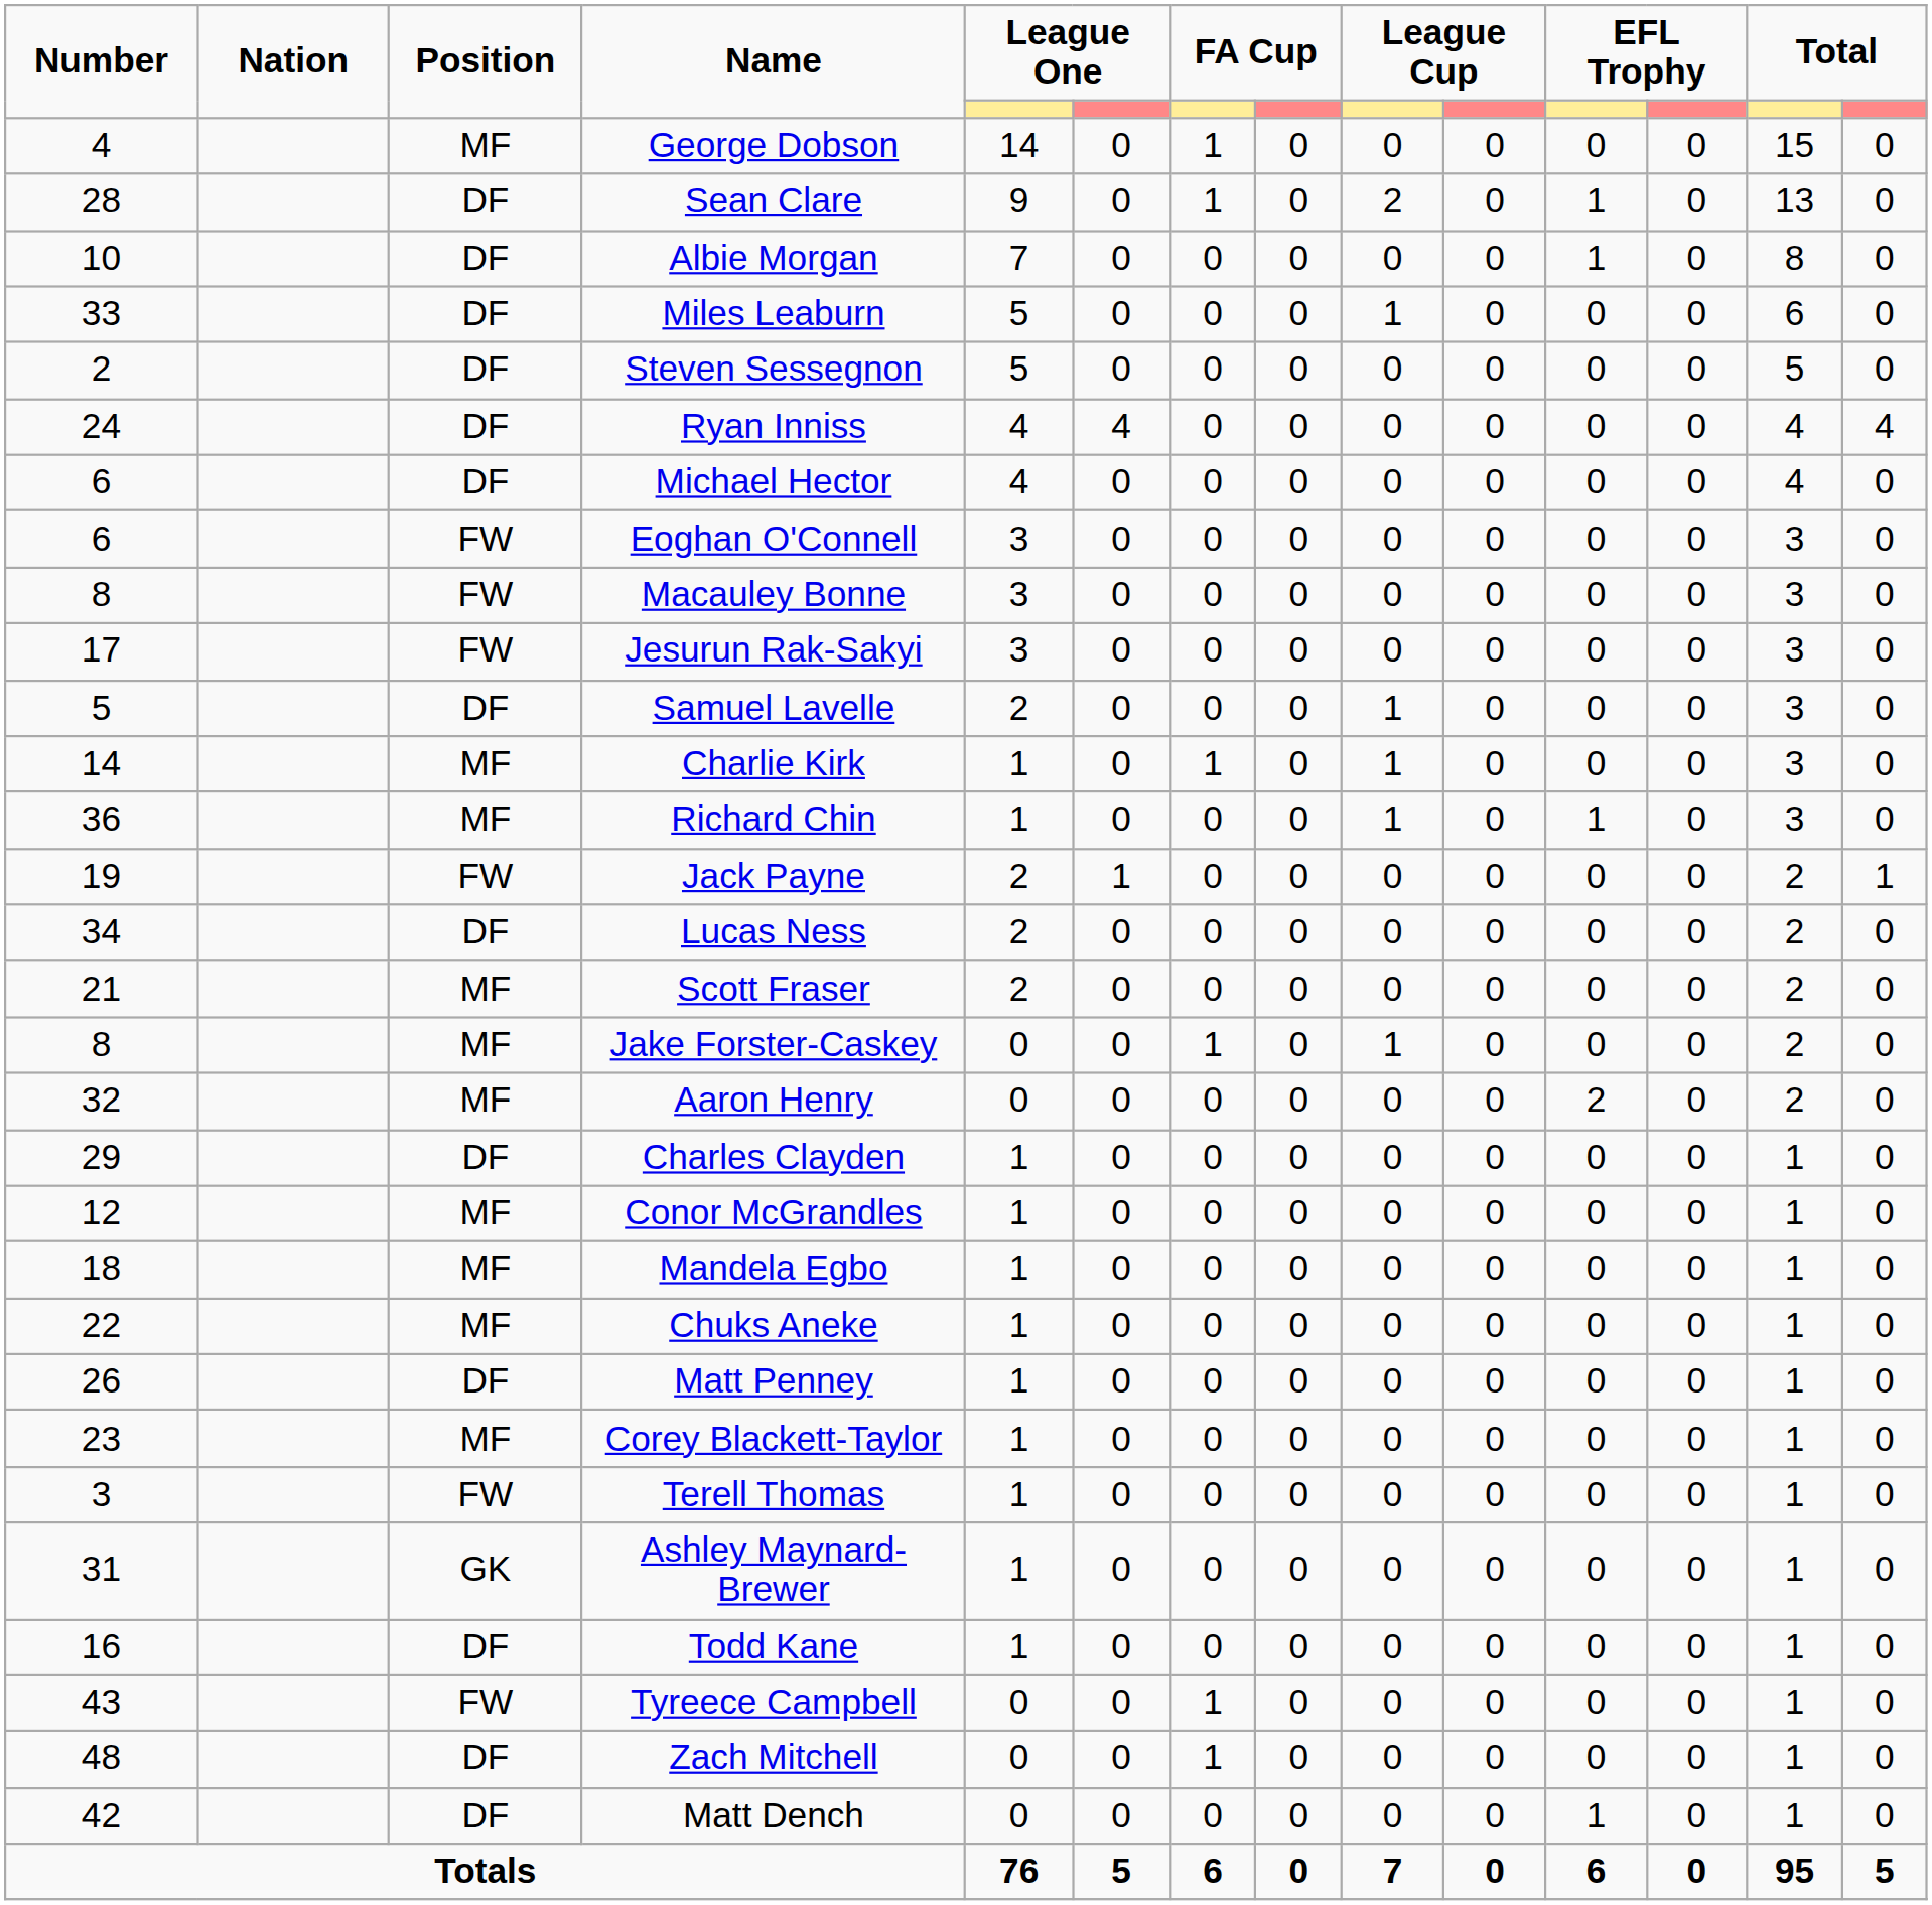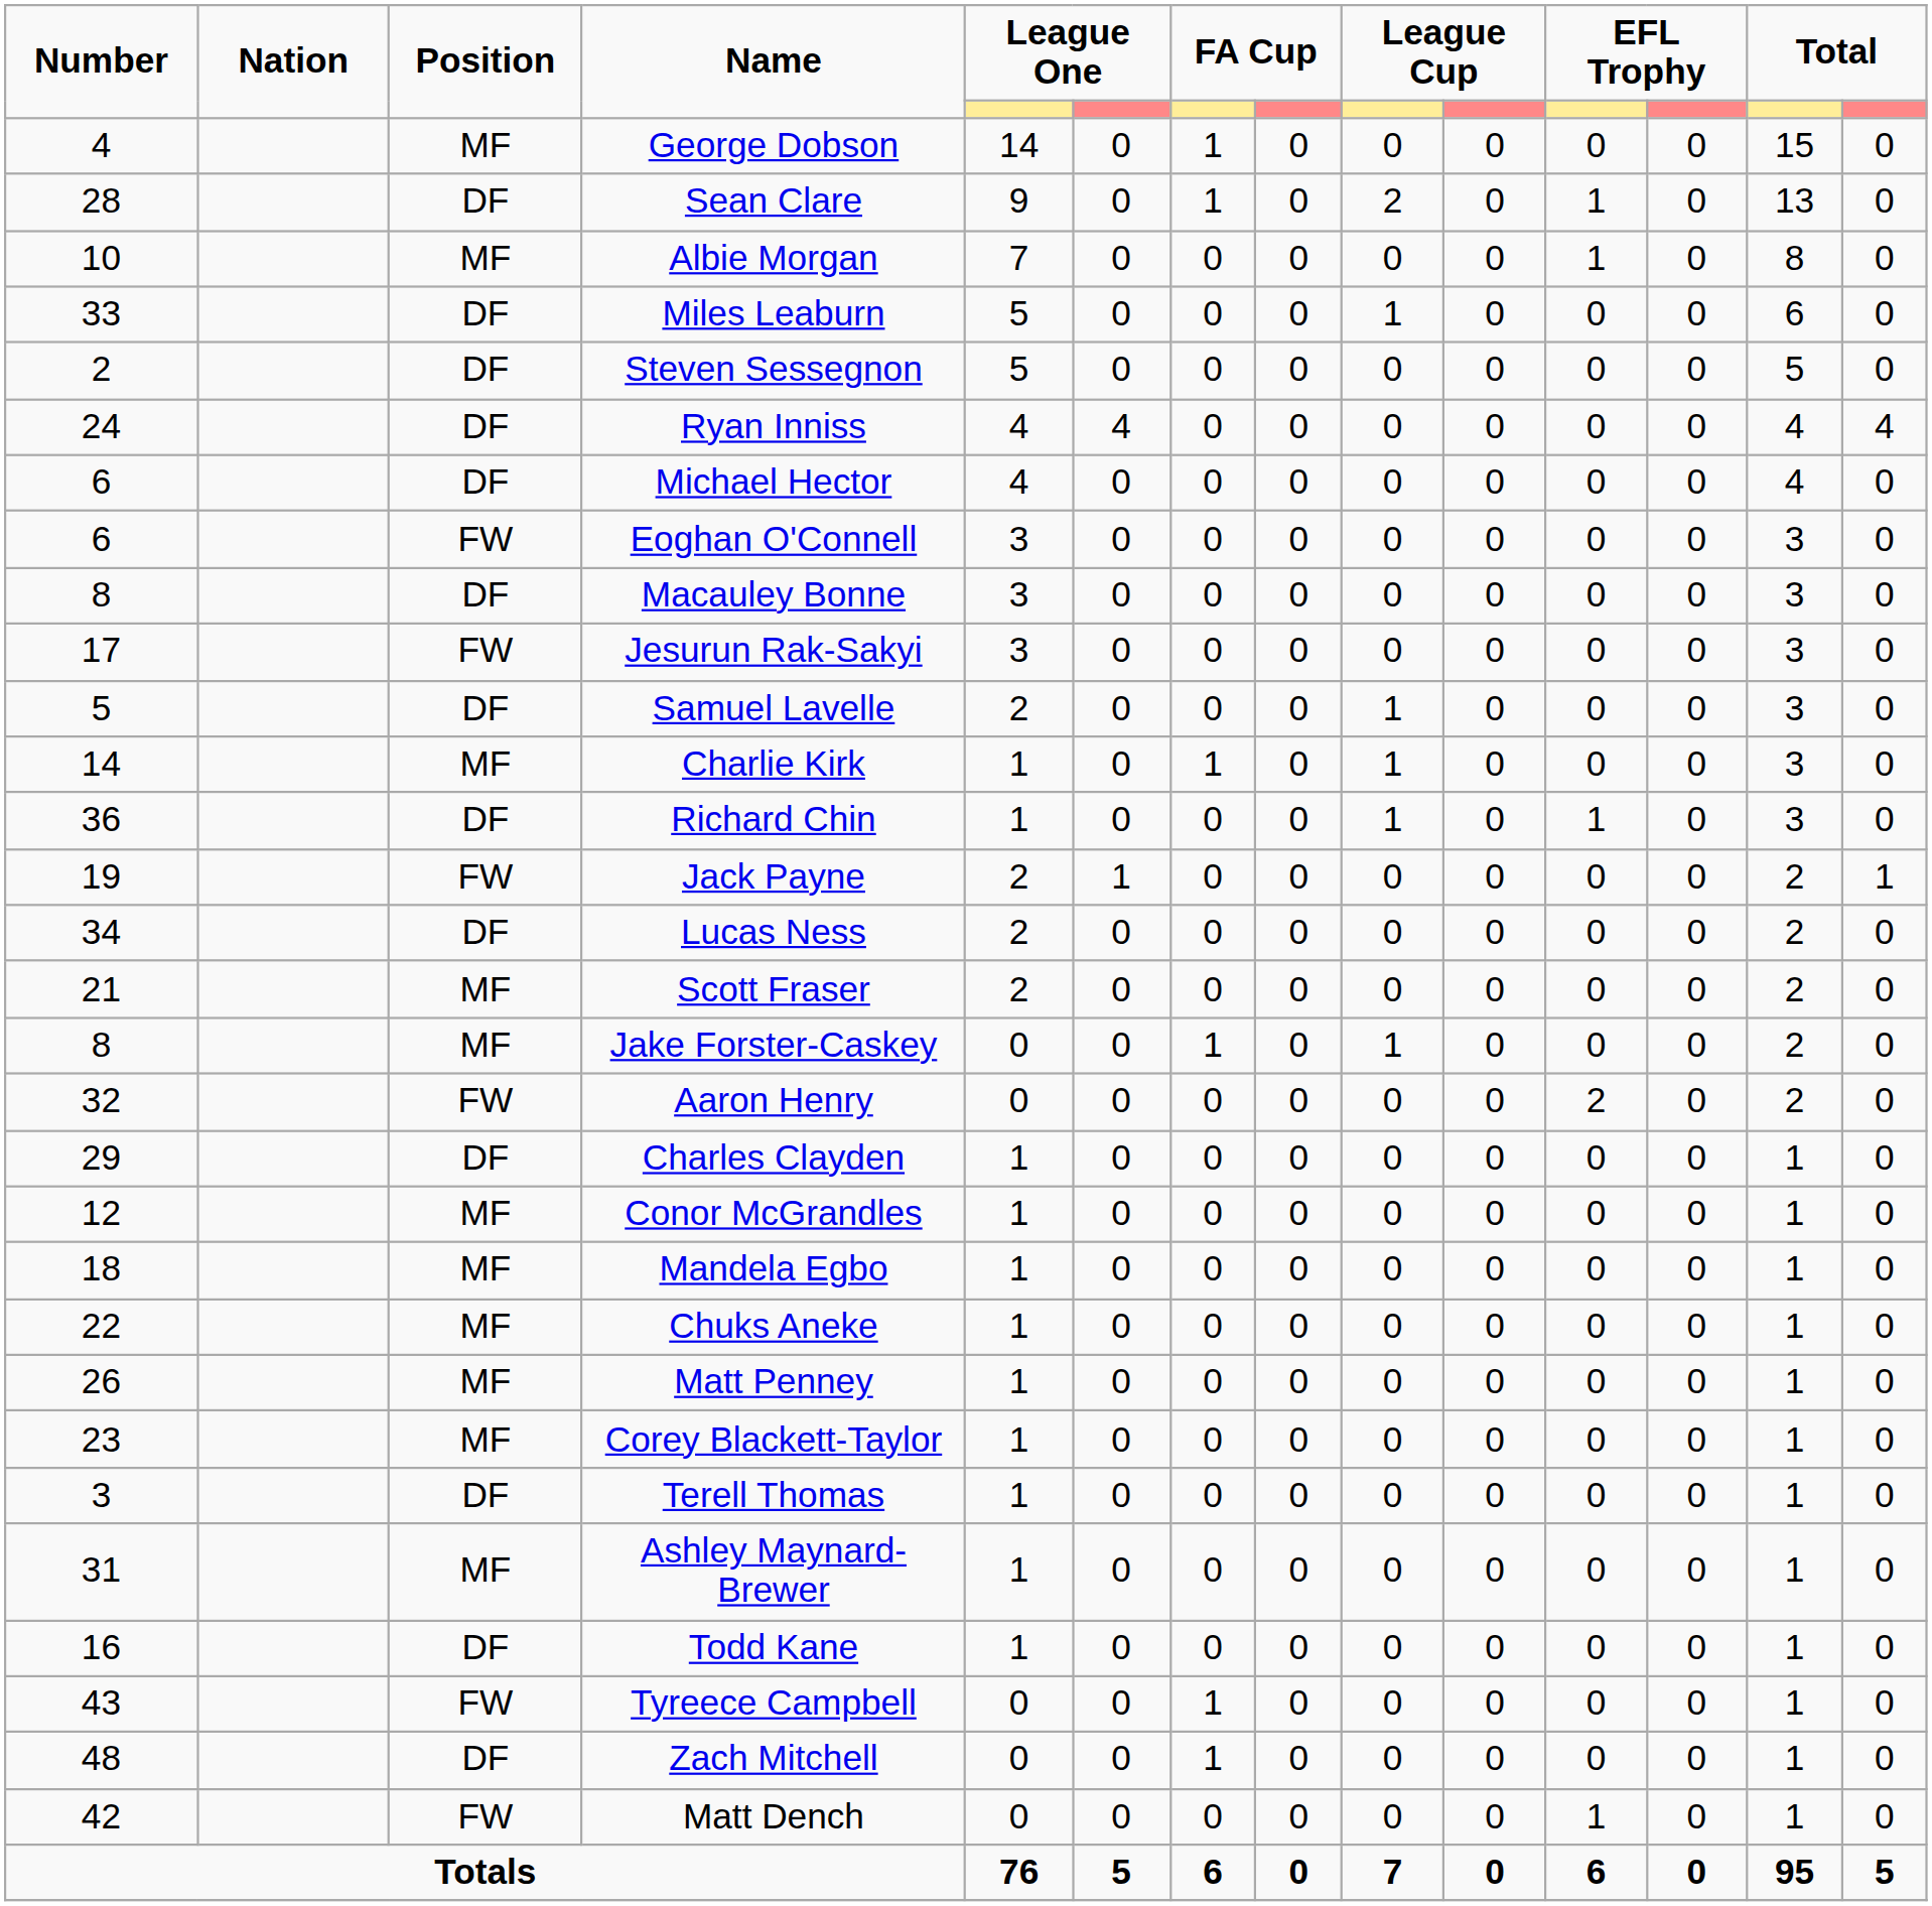Albie Morgan | Position: DF -> MF
Macauley Bonne | Position: FW -> DF
Richard Chin | Position: MF -> DF
Aaron Henry | Position: MF -> FW
Matt Penney | Position: DF -> MF
Terell Thomas | Position: FW -> DF
Ashley Maynard-Brewer | Position: GK -> MF
Matt Dench | Position: DF -> FW
